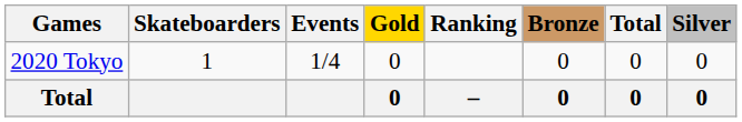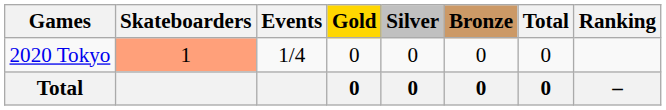columns swapped: Silver <-> Ranking
2020 Tokyo | Skateboarders: no background -> lightsalmon background
